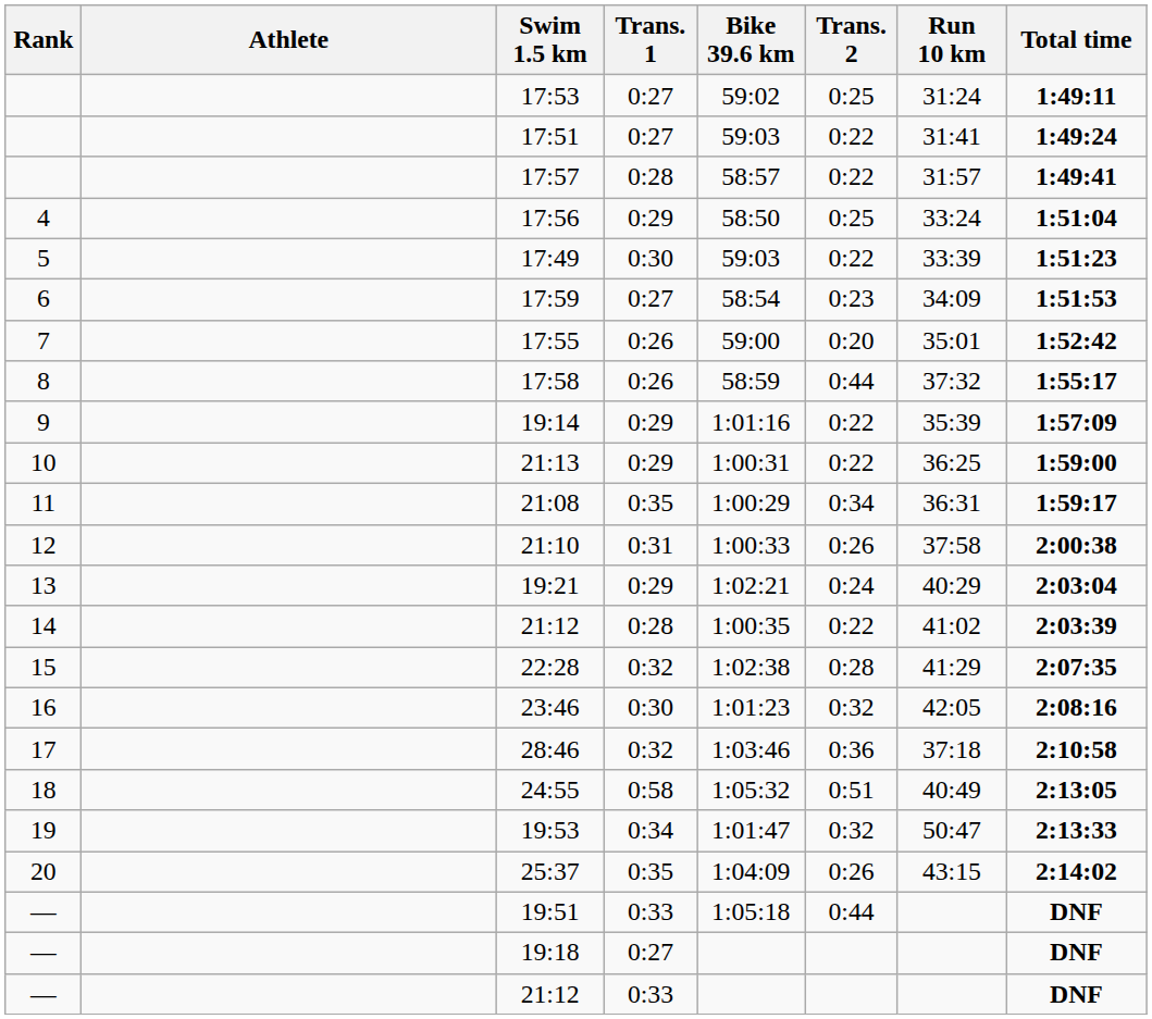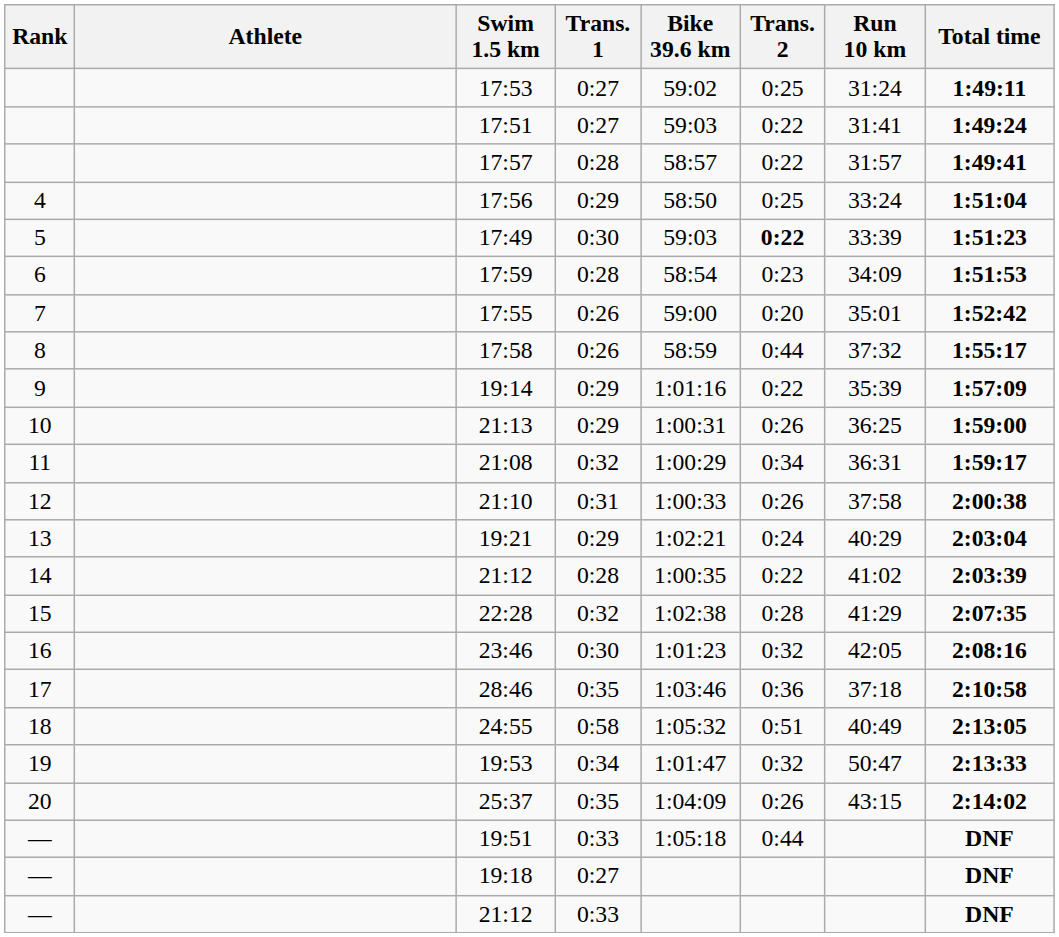17:49 | Trans. 2: normal -> bold
17:59 | Trans. 1: 0:27 -> 0:28
21:13 | Trans. 2: 0:22 -> 0:26
21:08 | Trans. 1: 0:35 -> 0:32
28:46 | Trans. 1: 0:32 -> 0:35
